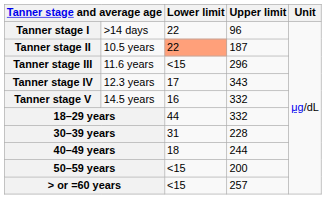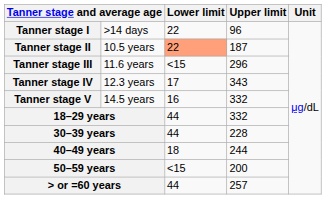30–39 years | Lower limit: 31 -> 44
> or =60 years | Lower limit: <15 -> 44
